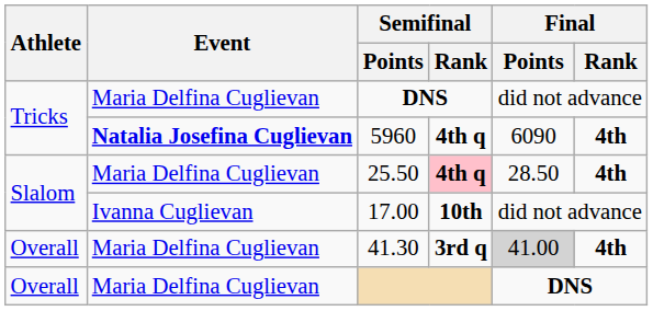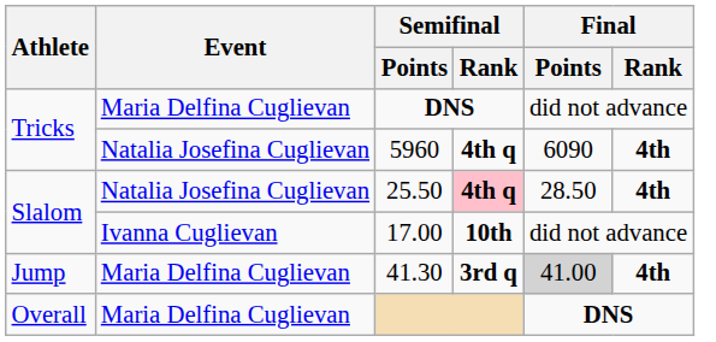5960 | Event: bold -> normal
25.50 | Event: Maria Delfina Cuglievan -> Natalia Josefina Cuglievan
41.30 | Athlete: Overall -> Jump
